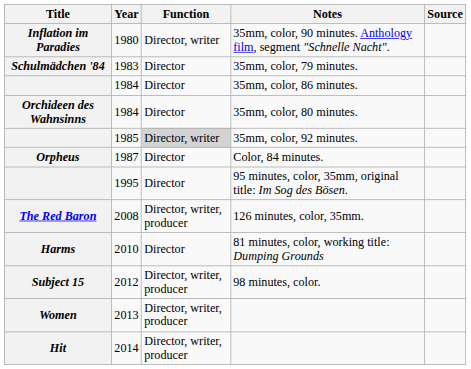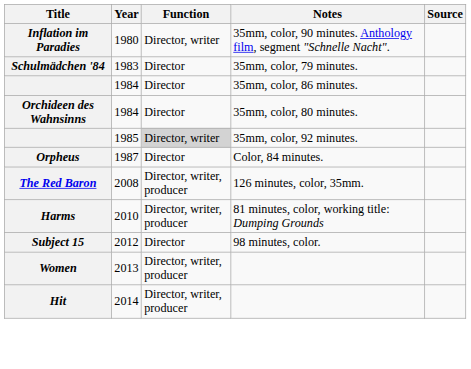- row: 1995 | Director | 95 minutes, color, 35mm, original title: Im Sog des Bösen.
81 minutes, color, working title: Dumping Grounds | Function: Director -> Director, writer, producer
98 minutes, color. | Function: Director, writer, producer -> Director
